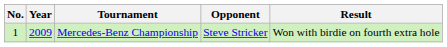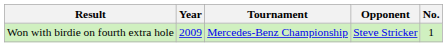columns swapped: No. <-> Result
